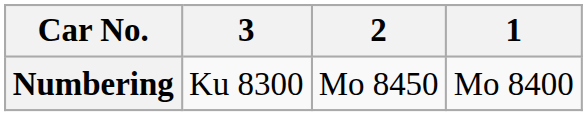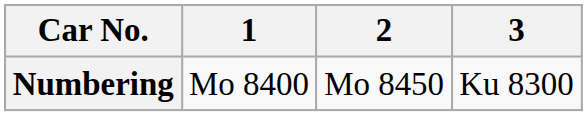columns swapped: 1 <-> 3
